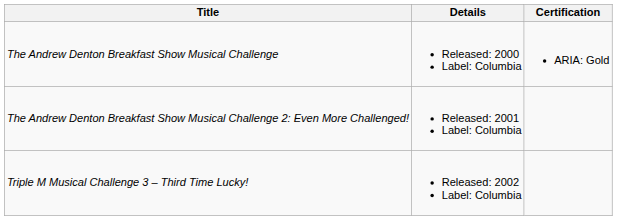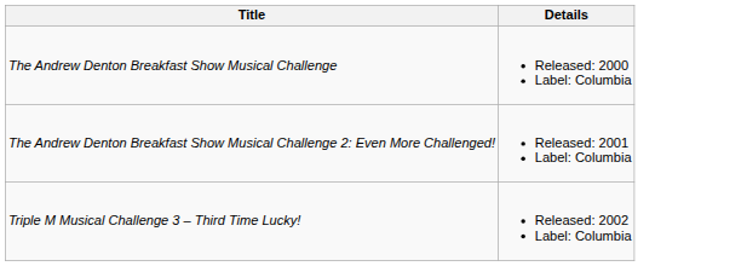- column: Certification | ARIA: Gold
